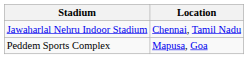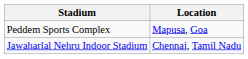rows swapped: Jawaharlal Nehru Indoor Stadium <-> Peddem Sports Complex
